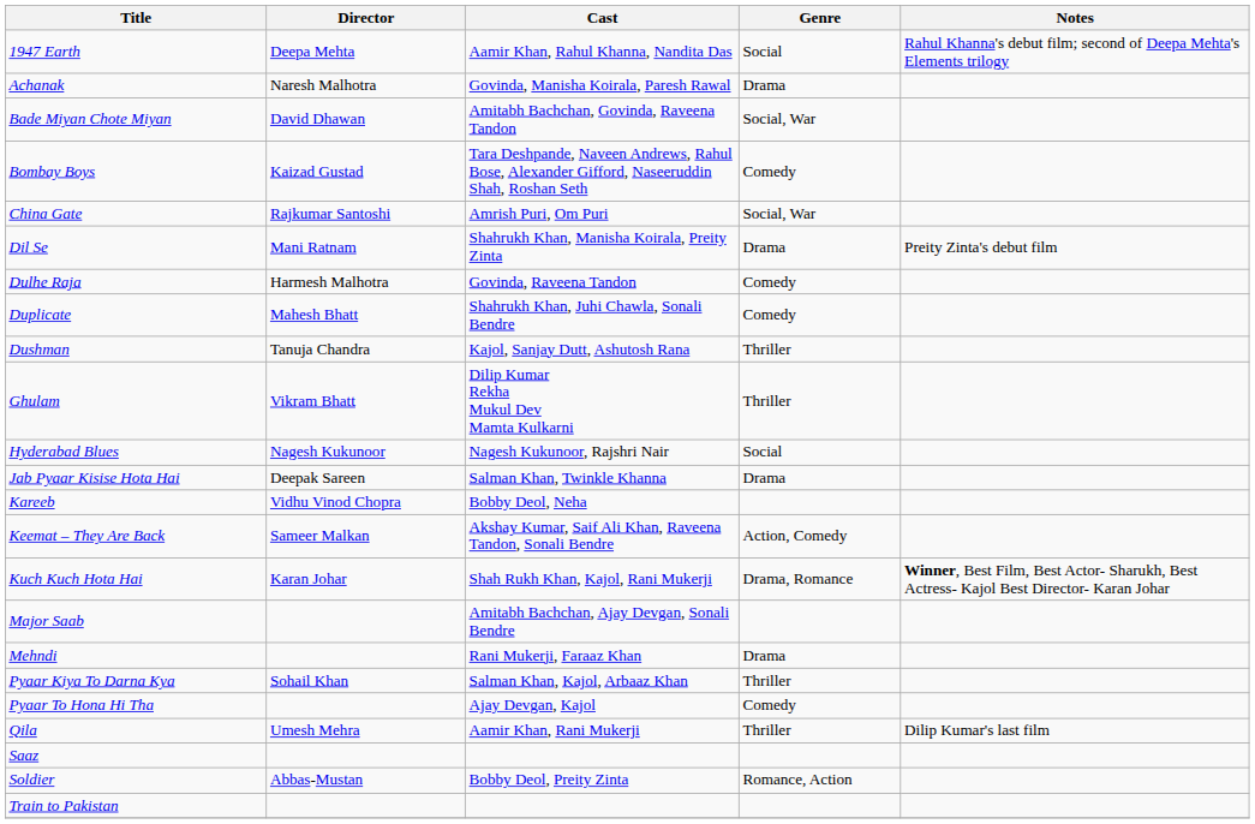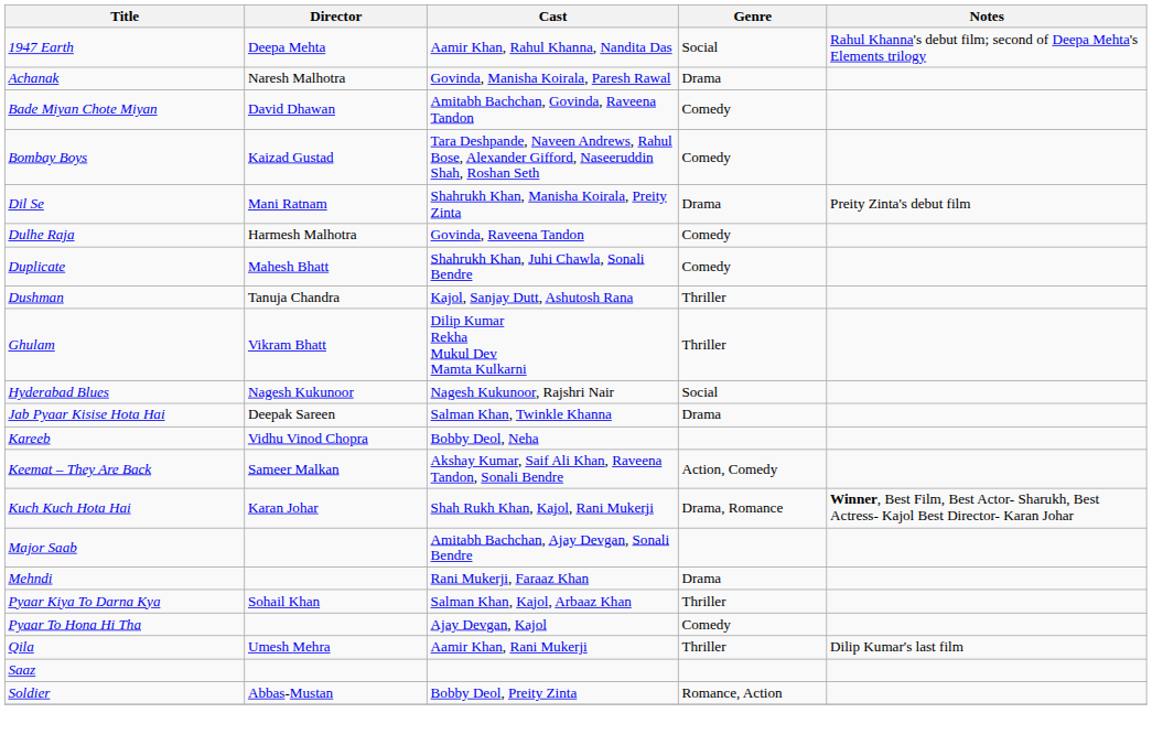Bade Miyan Chote Miyan | Genre: Social, War -> Comedy
- row: China Gate | Rajkumar Santoshi | Amrish Puri, Om Puri | Social, War
- row: Train to Pakistan
